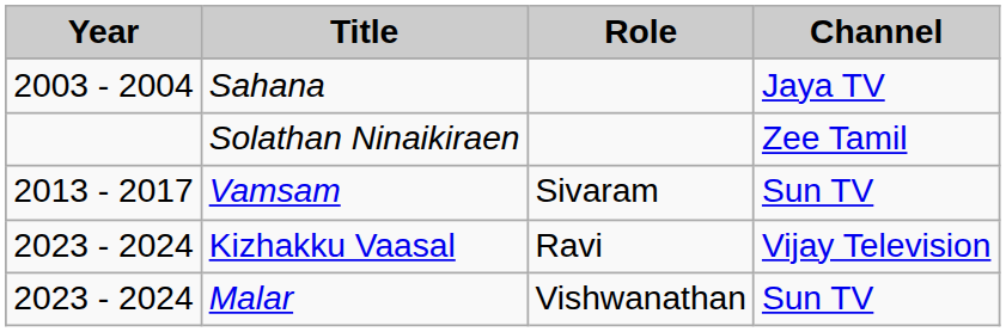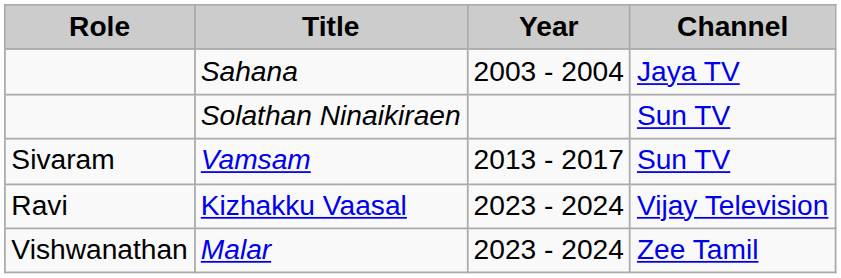columns swapped: Year <-> Role
Solathan Ninaikiraen | Channel: Zee Tamil -> Sun TV
Malar | Channel: Sun TV -> Zee Tamil
